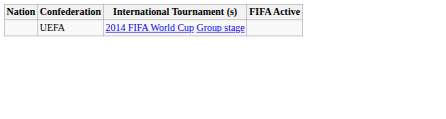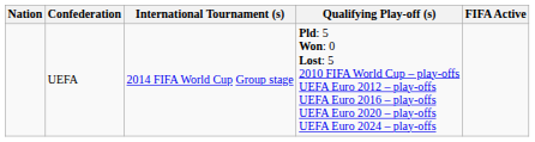+ column: Qualifying Play-off (s) | Pld: 5 Won: 0 Lost: 5 2010 FIFA World Cup – play-offs UEFA Euro 2012 – play-offs UEFA Euro 2016 – play-offs UEFA Euro 2020 – play-offs UEFA Euro 2024 – play-offs
